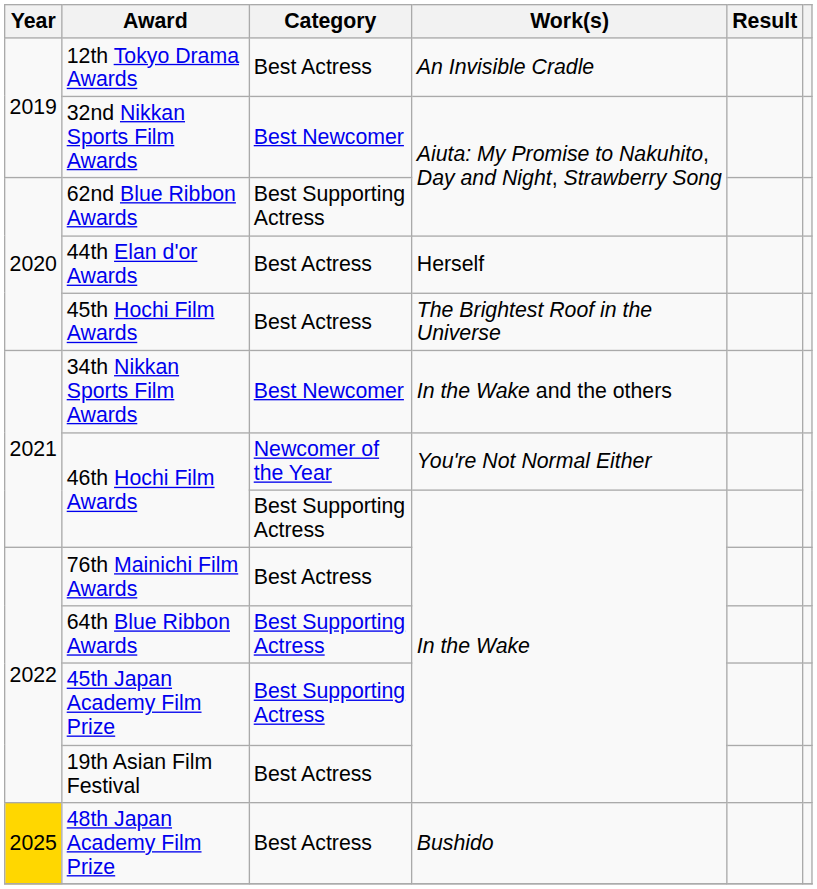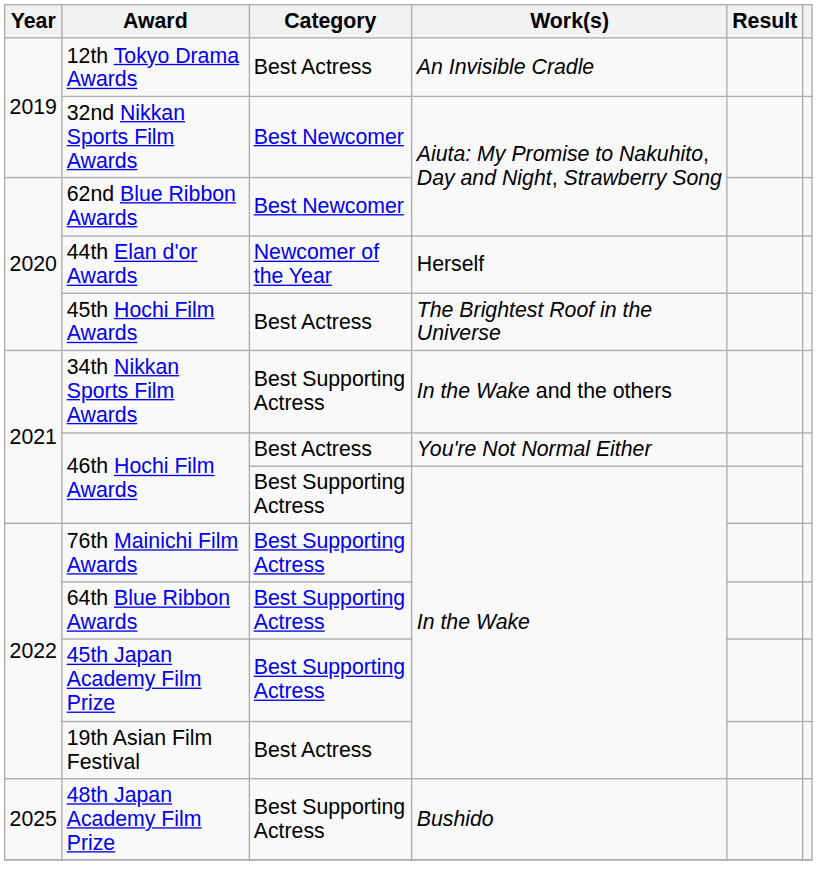62nd Blue Ribbon Awards | Category: Best Supporting Actress -> Best Newcomer
44th Elan d'or Awards | Category: Best Actress -> Newcomer of the Year
34th Nikkan Sports Film Awards | Category: Best Newcomer -> Best Supporting Actress
46th Hochi Film Awards / You're Not Normal Either | Category: Newcomer of the Year -> Best Actress
76th Mainichi Film Awards | Category: Best Actress -> Best Supporting Actress
48th Japan Academy Film Prize | Year: gold background -> no background
48th Japan Academy Film Prize | Category: Best Actress -> Best Supporting Actress
